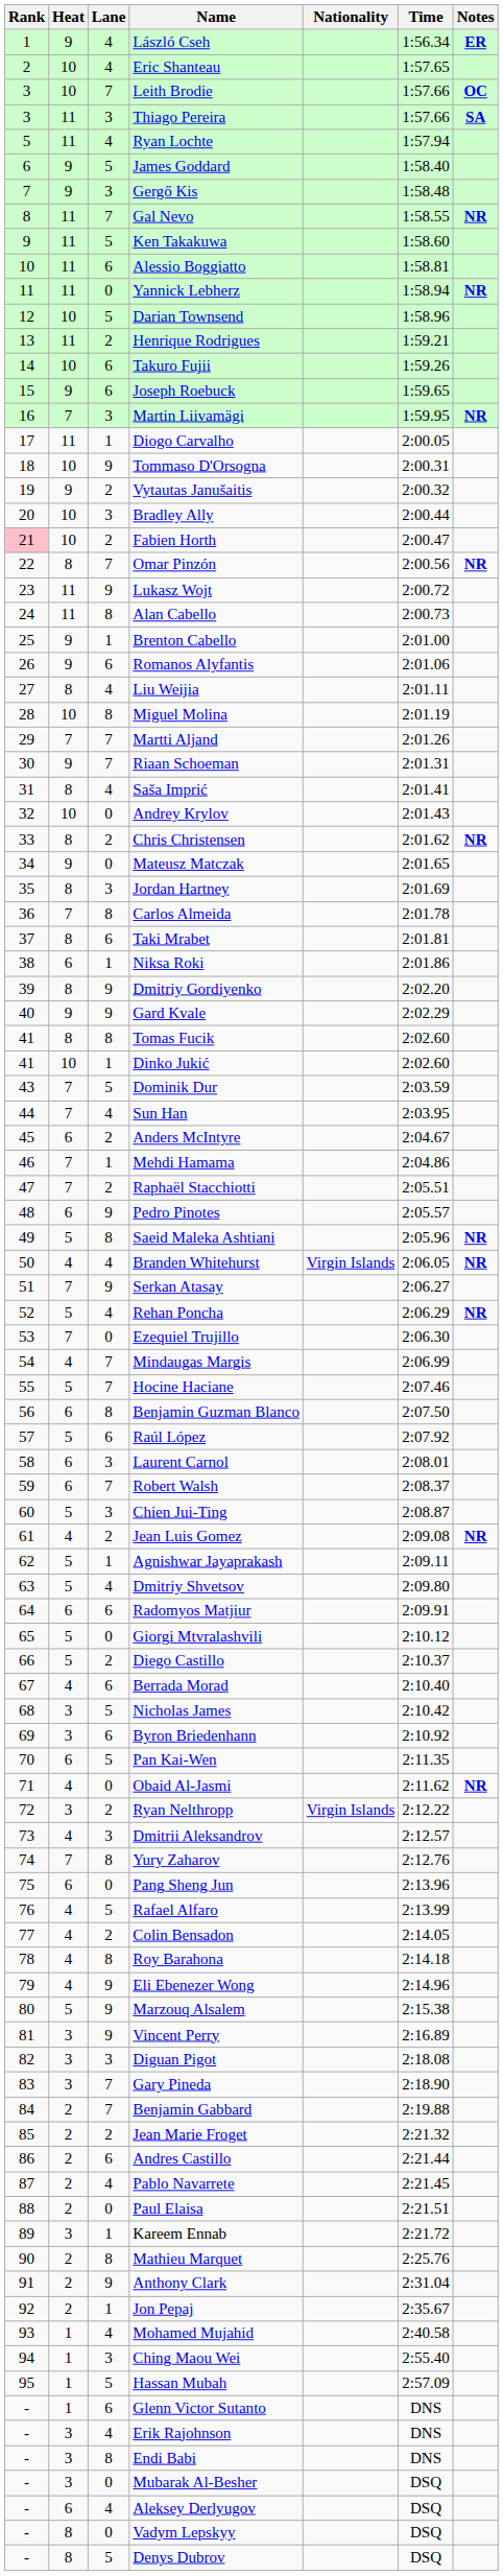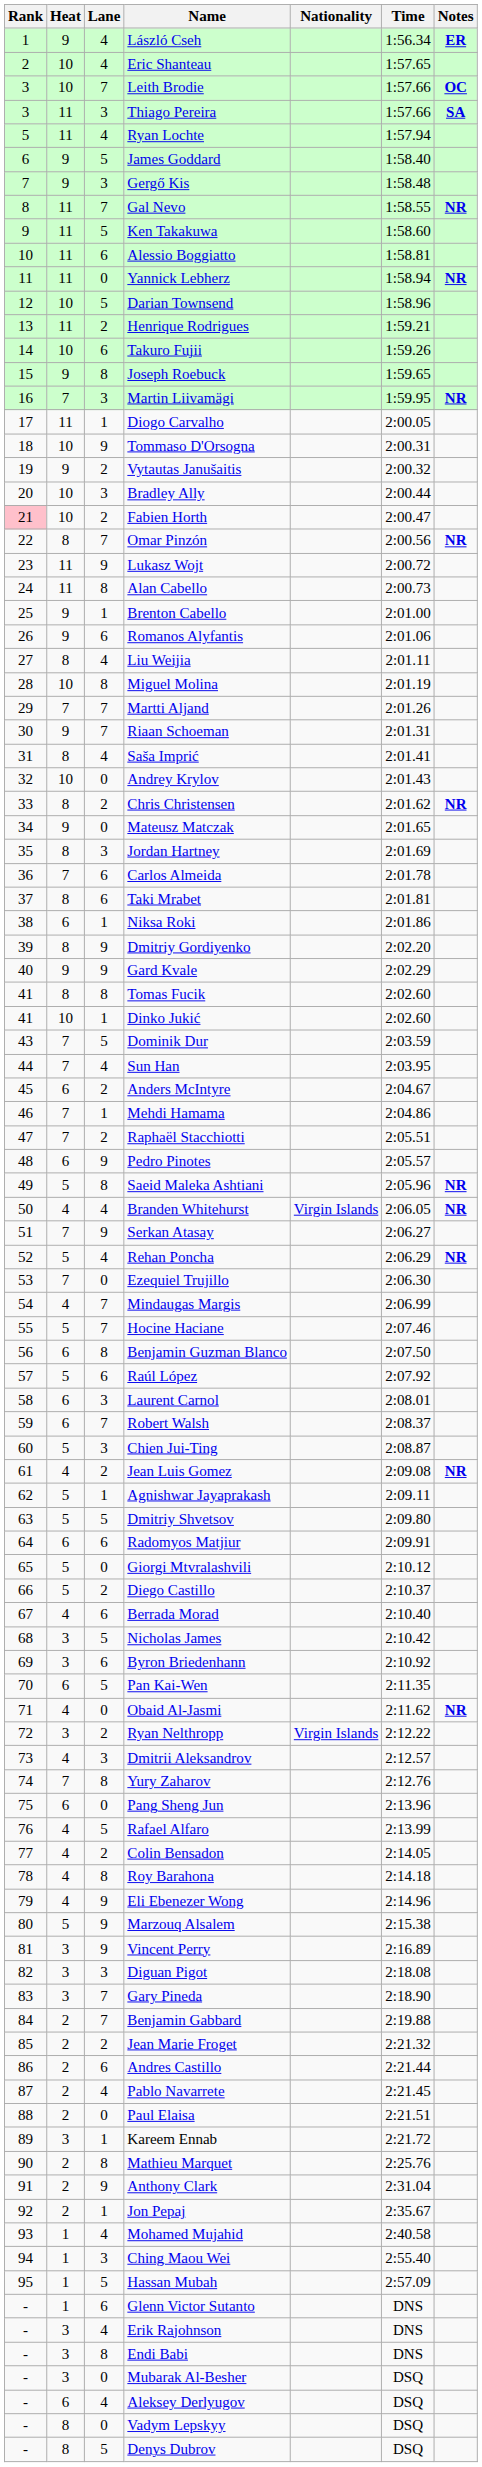Joseph Roebuck | Lane: 6 -> 8
Carlos Almeida | Lane: 8 -> 6
Dmitriy Shvetsov | Lane: 4 -> 5
